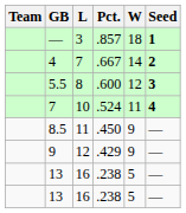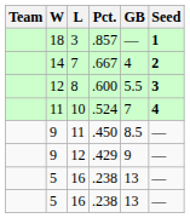columns swapped: W <-> GB
